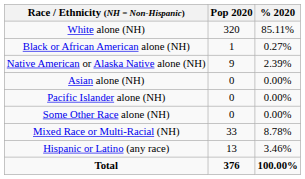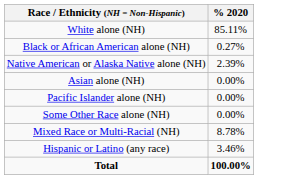- column: Pop 2020 | 320 | 1 | 9 | 0 | 0 | 0 | 33 | 13 | 376
